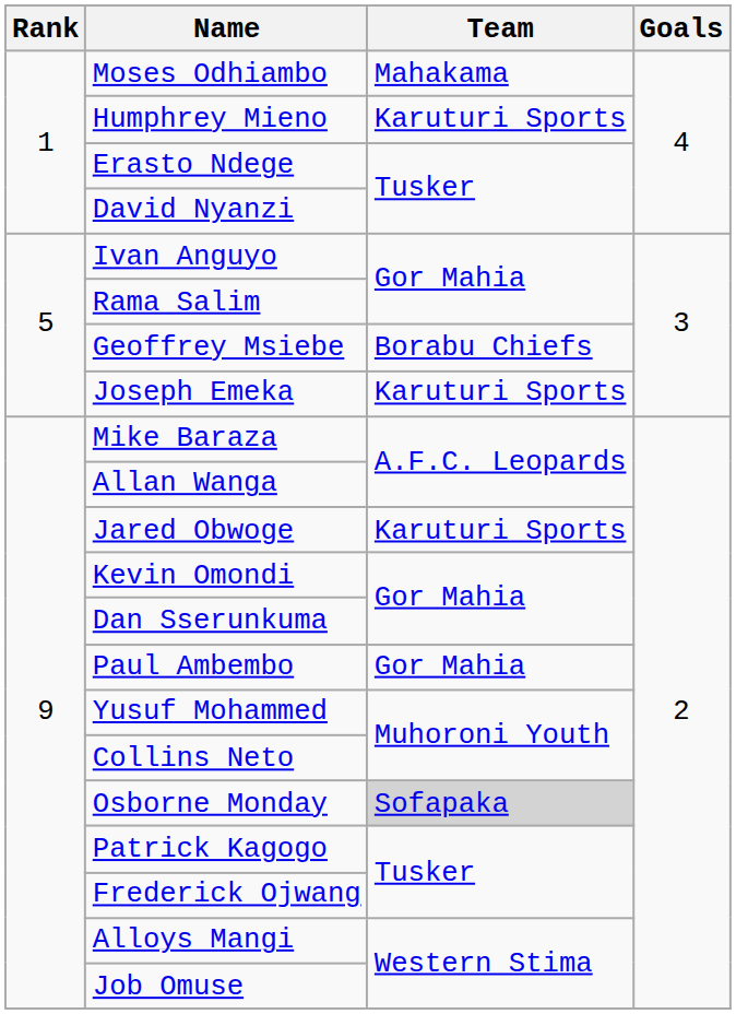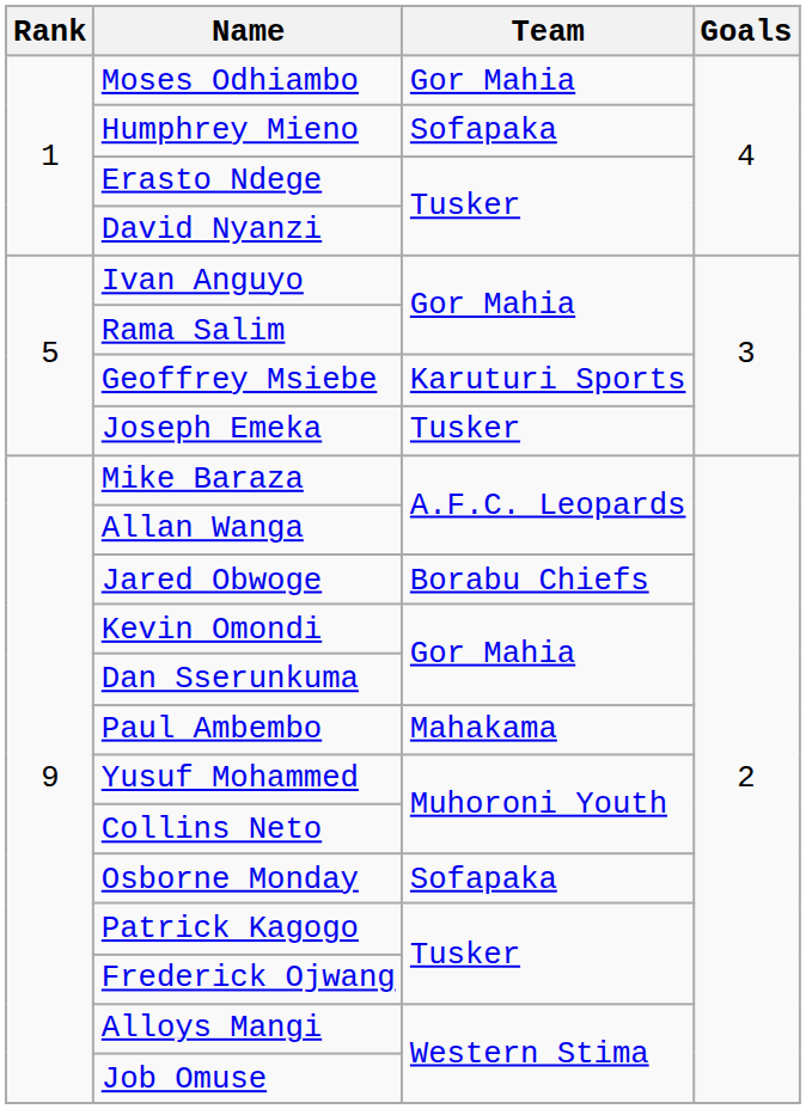Moses Odhiambo | Team: Mahakama -> Gor Mahia
Humphrey Mieno | Team: Karuturi Sports -> Sofapaka
Geoffrey Msiebe | Team: Borabu Chiefs -> Karuturi Sports
Joseph Emeka | Team: Karuturi Sports -> Tusker
Jared Obwoge | Team: Karuturi Sports -> Borabu Chiefs
Paul Ambembo | Team: Gor Mahia -> Mahakama
Osborne Monday | Team: lightgrey background -> no background
